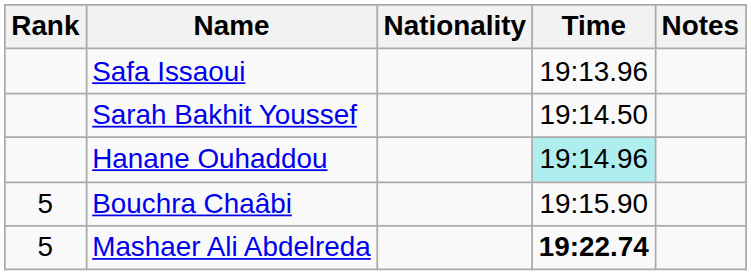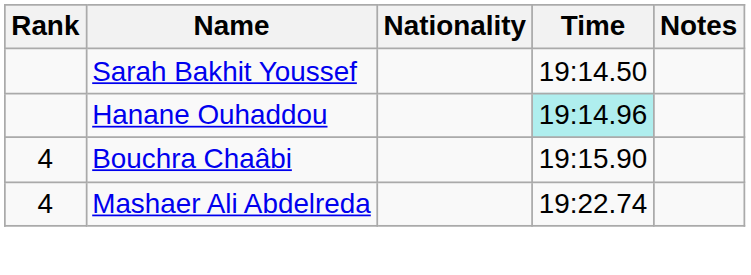- row: Safa Issaoui | 19:13.96
Bouchra Chaâbi | Rank: 5 -> 4
Mashaer Ali Abdelreda | Rank: 5 -> 4
Mashaer Ali Abdelreda | Time: bold -> normal
